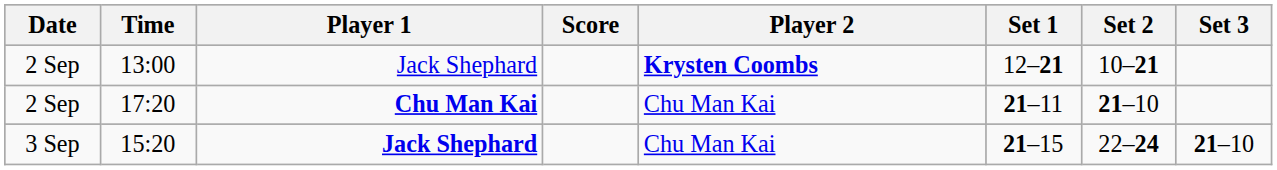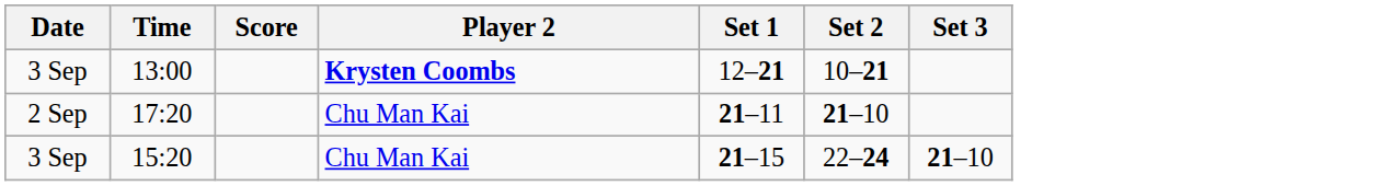- column: Player 1 | Jack Shephard | Chu Man Kai | Jack Shephard
13:00 | Date: 2 Sep -> 3 Sep
